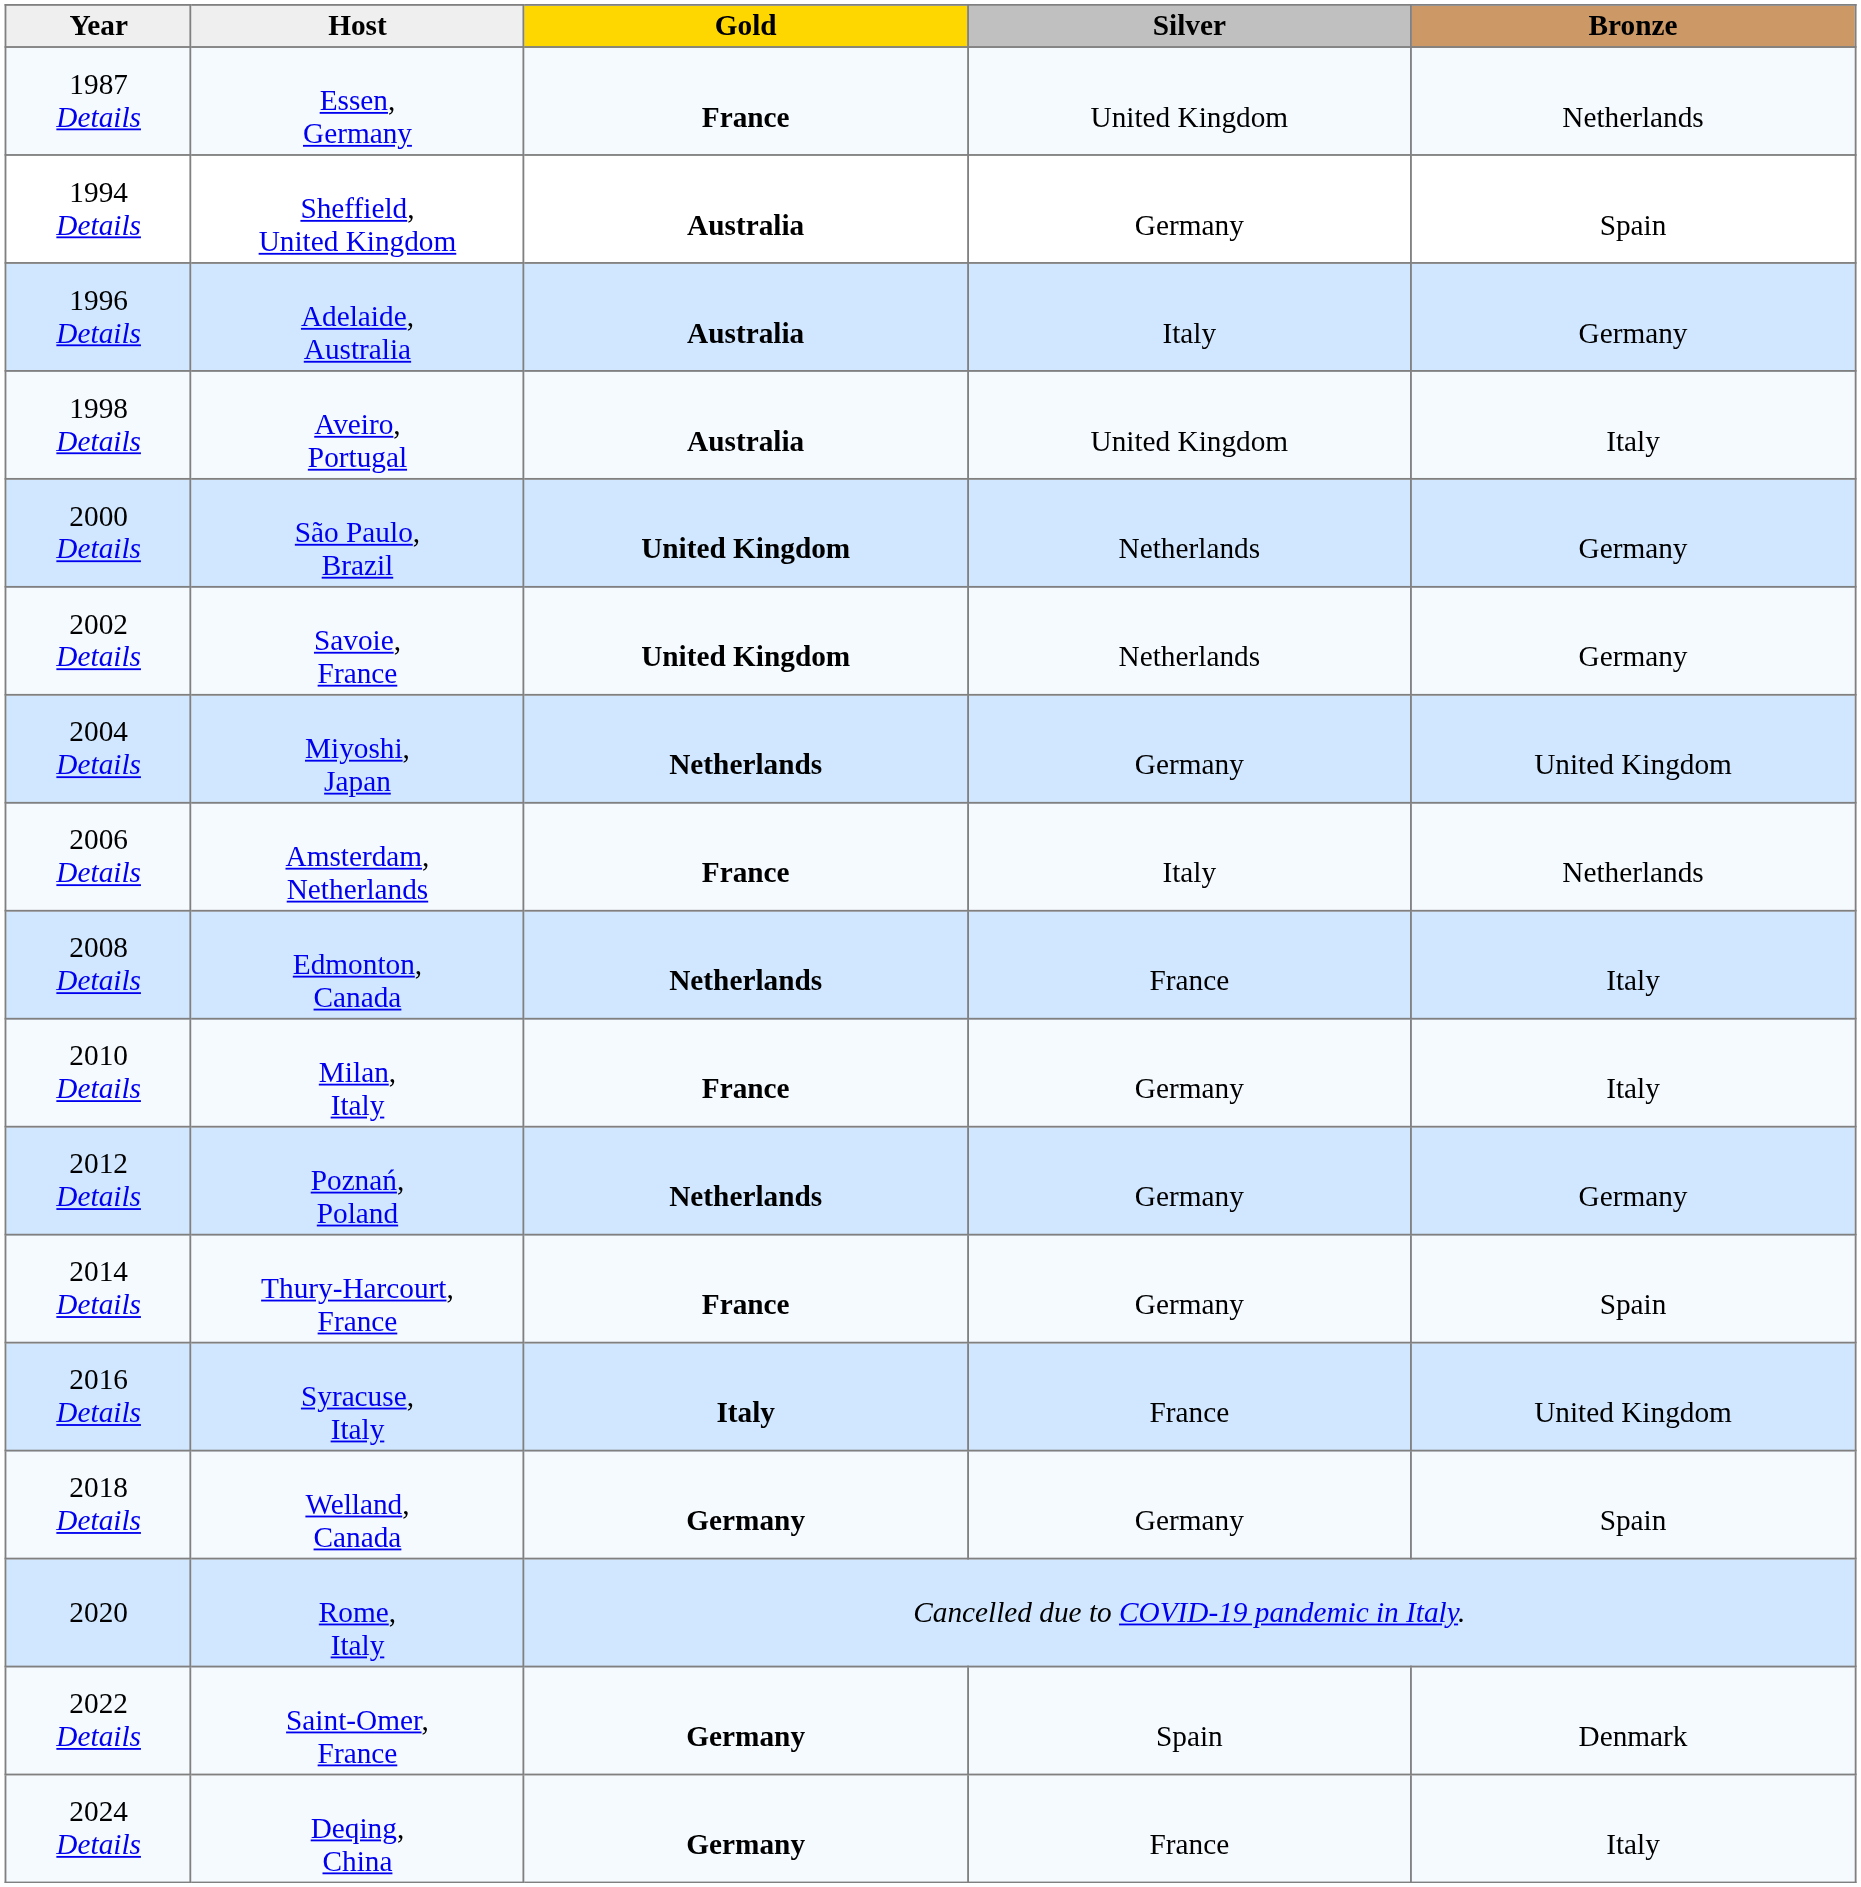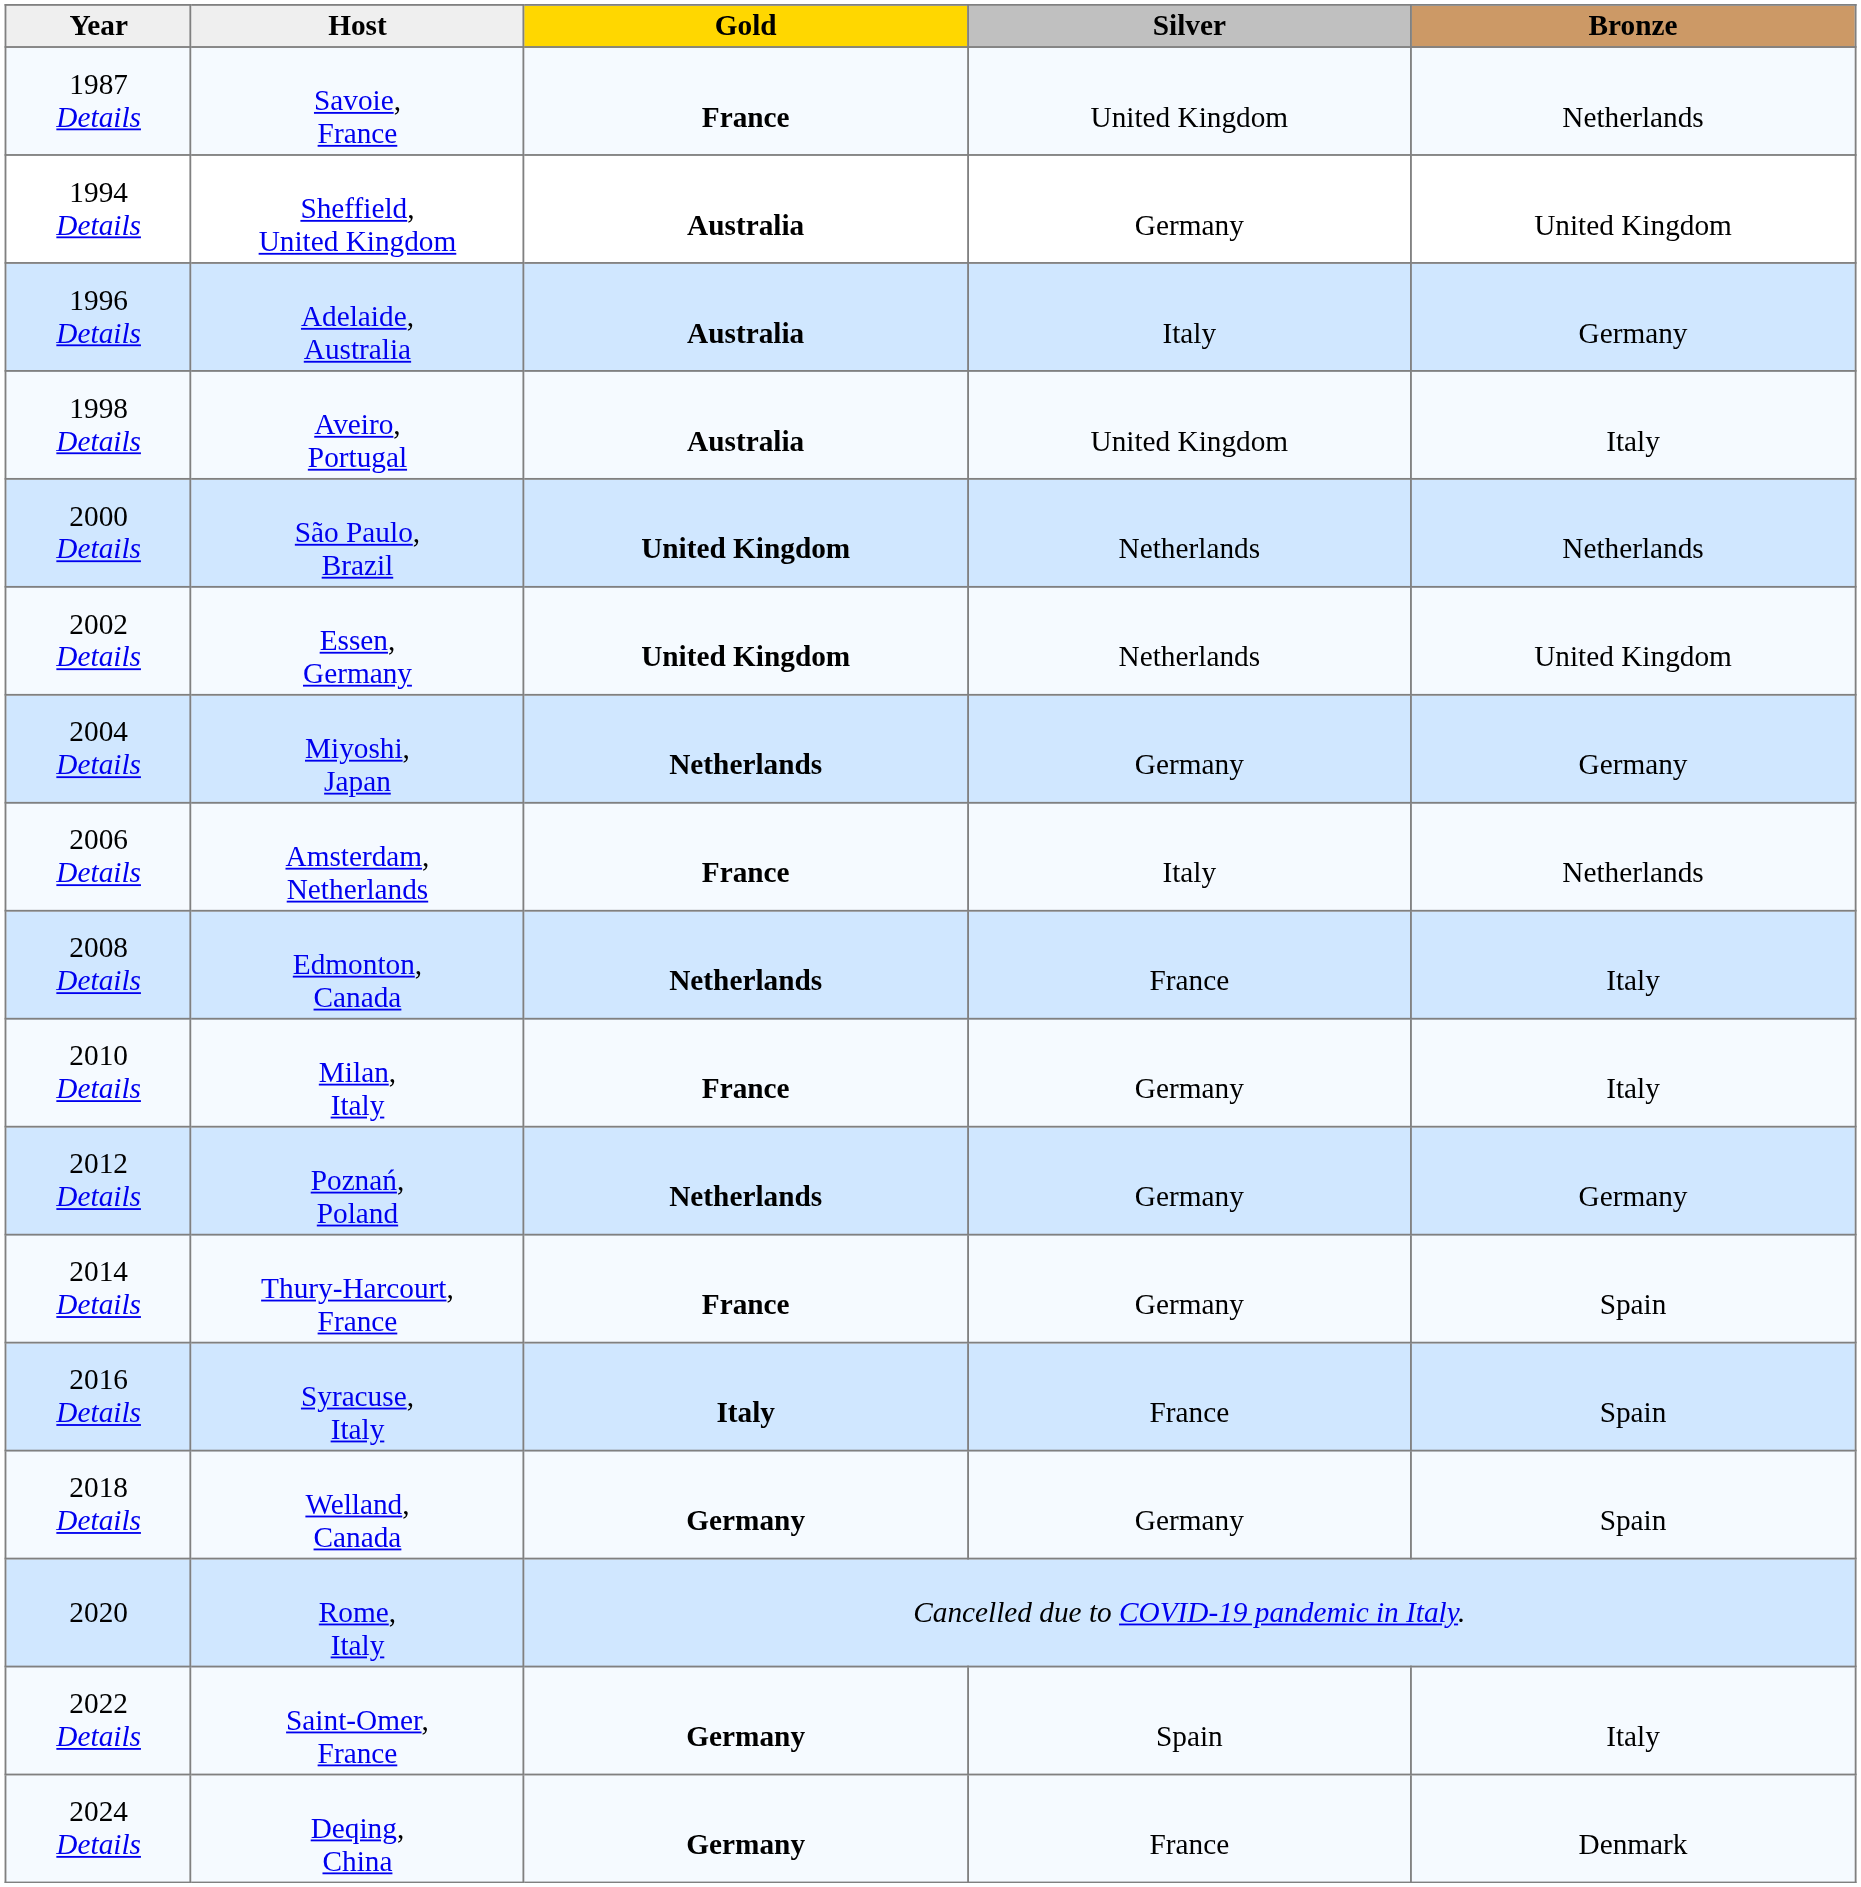1987 Details | Host: Essen, Germany -> Savoie, France
1994 Details | Bronze: Spain -> United Kingdom
2000 Details | Bronze: Germany -> Netherlands
2002 Details | Host: Savoie, France -> Essen, Germany
2002 Details | Bronze: Germany -> United Kingdom
2004 Details | Bronze: United Kingdom -> Germany
2016 Details | Bronze: United Kingdom -> Spain
2022 Details | Bronze: Denmark -> Italy
2024 Details | Bronze: Italy -> Denmark
